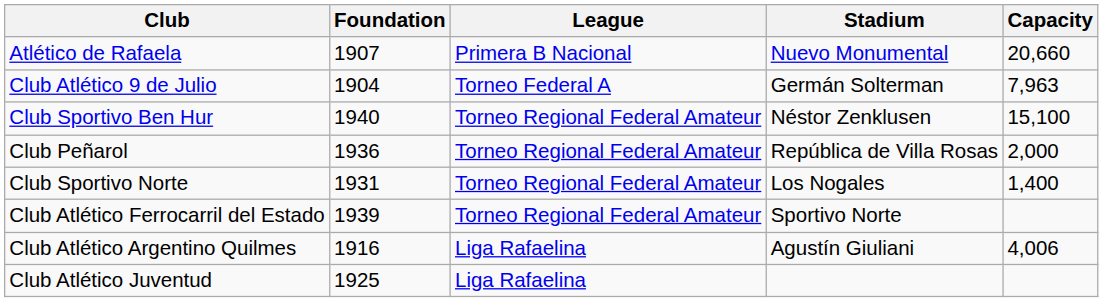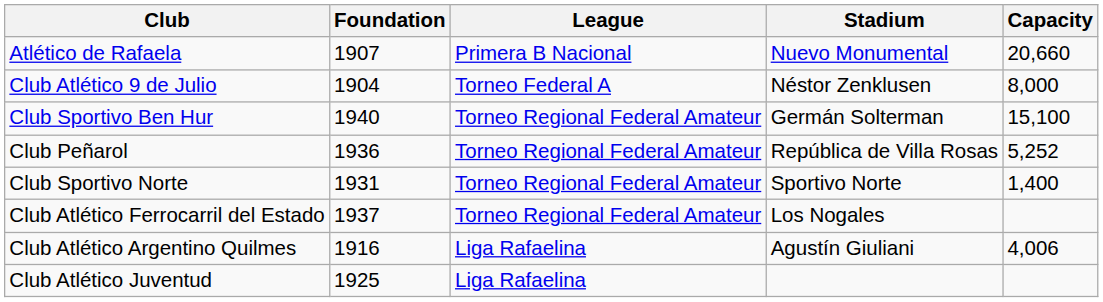Club Atlético 9 de Julio | Stadium: Germán Solterman -> Néstor Zenklusen
Club Atlético 9 de Julio | Capacity: 7,963 -> 8,000
Club Sportivo Ben Hur | Stadium: Néstor Zenklusen -> Germán Solterman
Club Peñarol | Capacity: 2,000 -> 5,252
Club Sportivo Norte | Stadium: Los Nogales -> Sportivo Norte
Club Atlético Ferrocarril del Estado | Foundation: 1939 -> 1937
Club Atlético Ferrocarril del Estado | Stadium: Sportivo Norte -> Los Nogales
